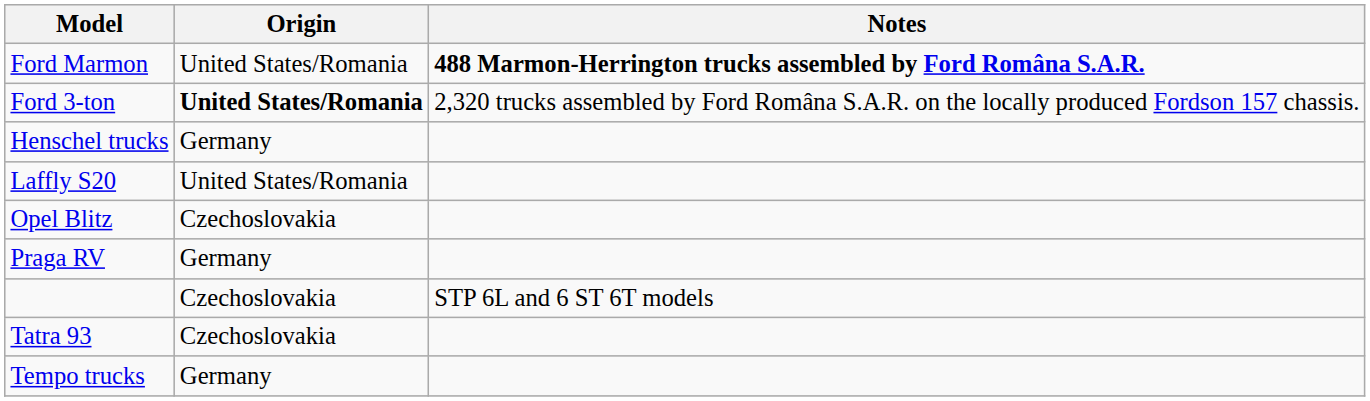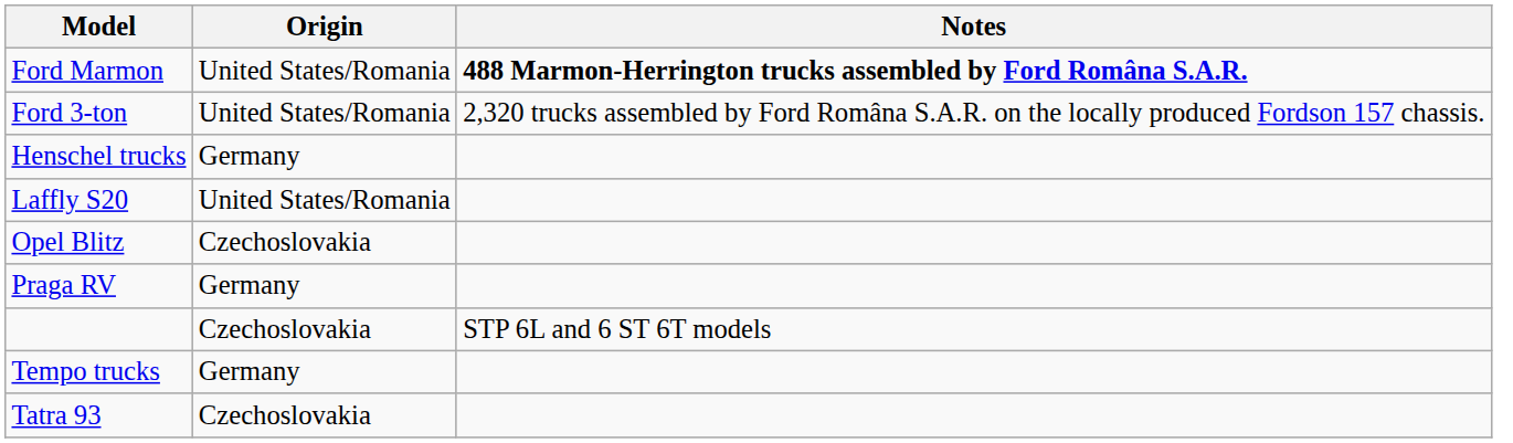Ford 3-ton | Origin: bold -> normal
rows swapped: Tatra 93 <-> Tempo trucks
